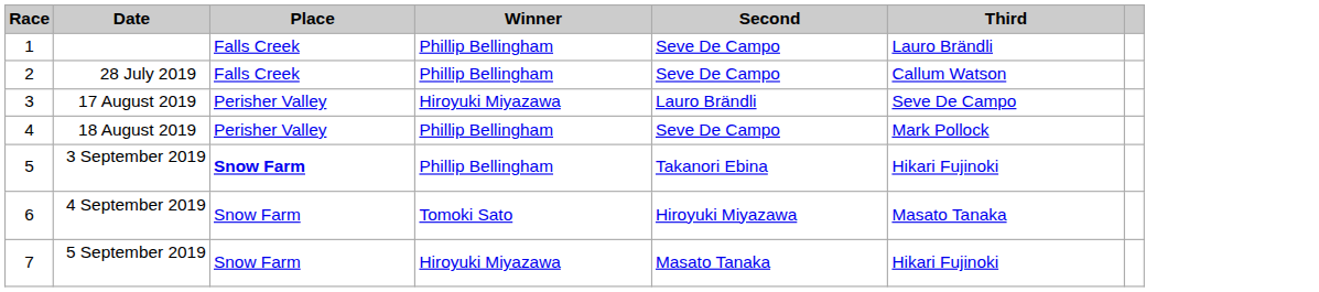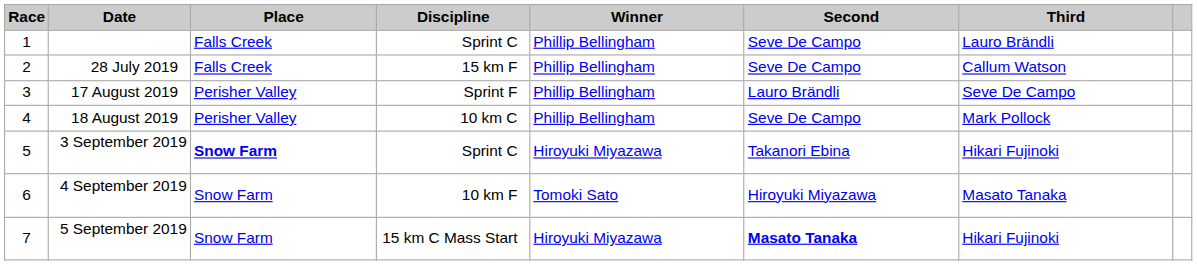+ column: Discipline | Sprint C | 15 km F | Sprint F | 10 km C | Sprint C | 10 km F | 15 km C Mass Start
17 August 2019 | Winner: Hiroyuki Miyazawa -> Phillip Bellingham
3 September 2019 | Winner: Phillip Bellingham -> Hiroyuki Miyazawa
5 September 2019 | Second: normal -> bold
